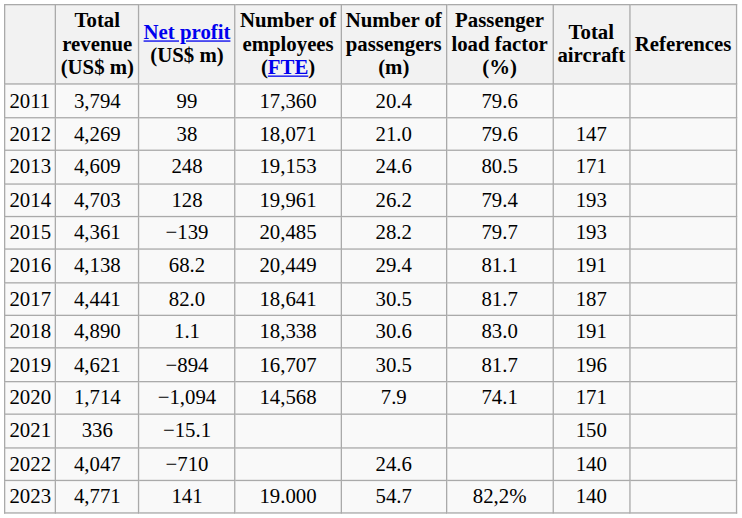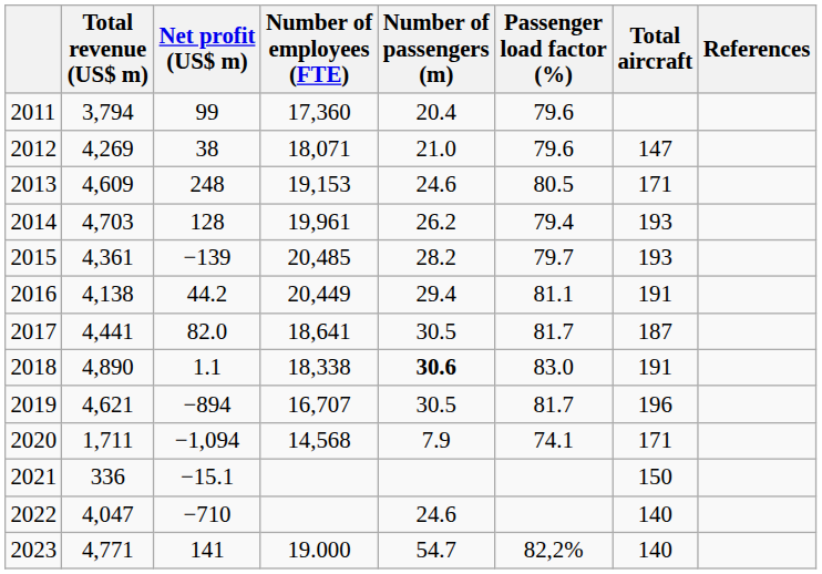2016 | Net profit (US$ m): 68.2 -> 44.2
2018 | Number of passengers (m): normal -> bold
2020 | Total revenue (US$ m): 1,714 -> 1,711
